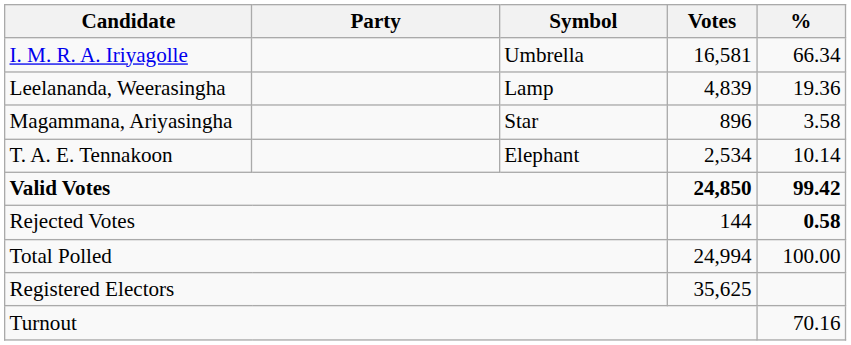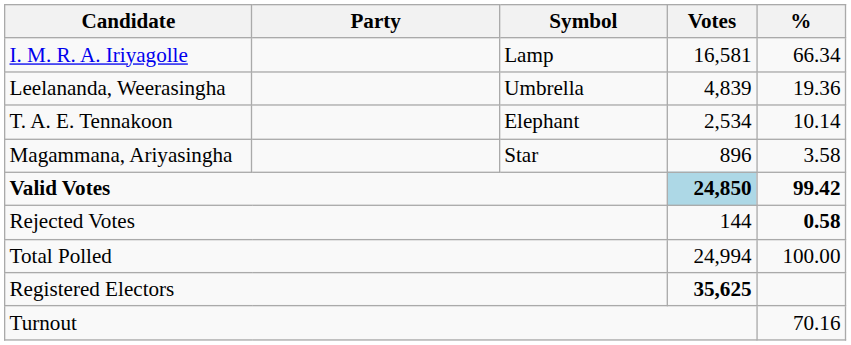I. M. R. A. Iriyagolle | Symbol: Umbrella -> Lamp
Leelananda, Weerasingha | Symbol: Lamp -> Umbrella
rows swapped: T. A. E. Tennakoon <-> Magammana, Ariyasingha
Valid Votes | Votes: no background -> lightblue background
Registered Electors | Votes: normal -> bold
